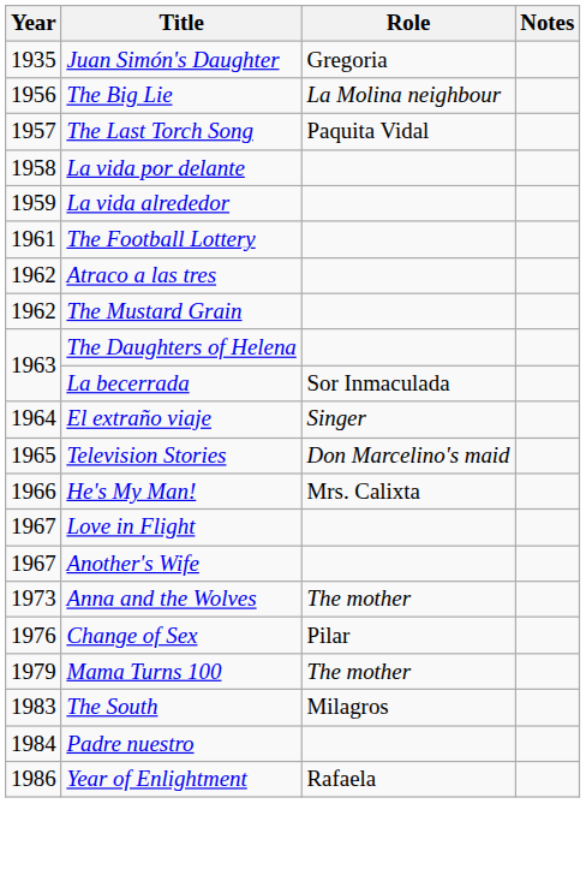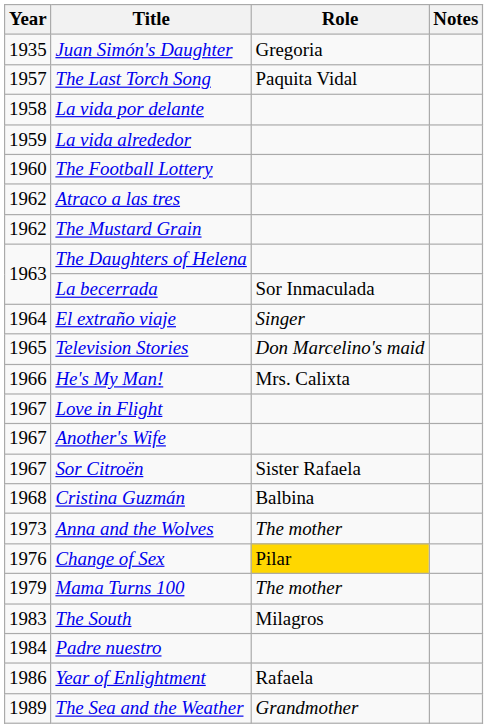- row: 1956 | The Big Lie | La Molina neighbour
The Football Lottery | Year: 1961 -> 1960
+ row: 1967 | Sor Citroën | Sister Rafaela
+ row: 1968 | Cristina Guzmán | Balbina
Change of Sex | Role: no background -> gold background
+ row: 1989 | The Sea and the Weather | Grandmother
